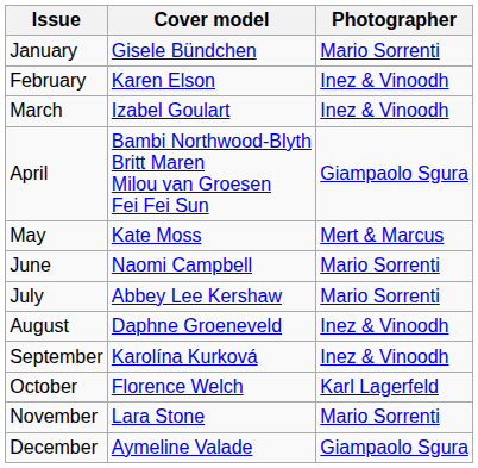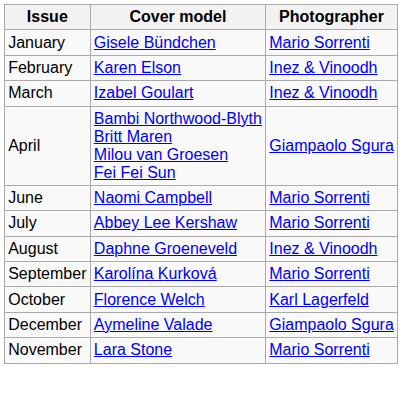- row: May | Kate Moss | Mert & Marcus
September | Photographer: Inez & Vinoodh -> Mario Sorrenti
rows swapped: November <-> December
